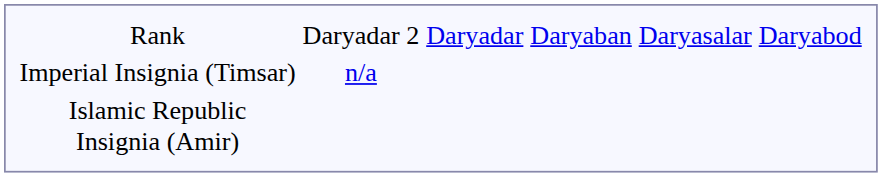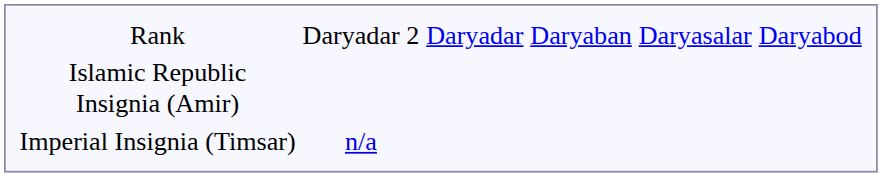rows swapped: Islamic Republic Insignia (Amir) <-> Imperial Insignia (Timsar)
